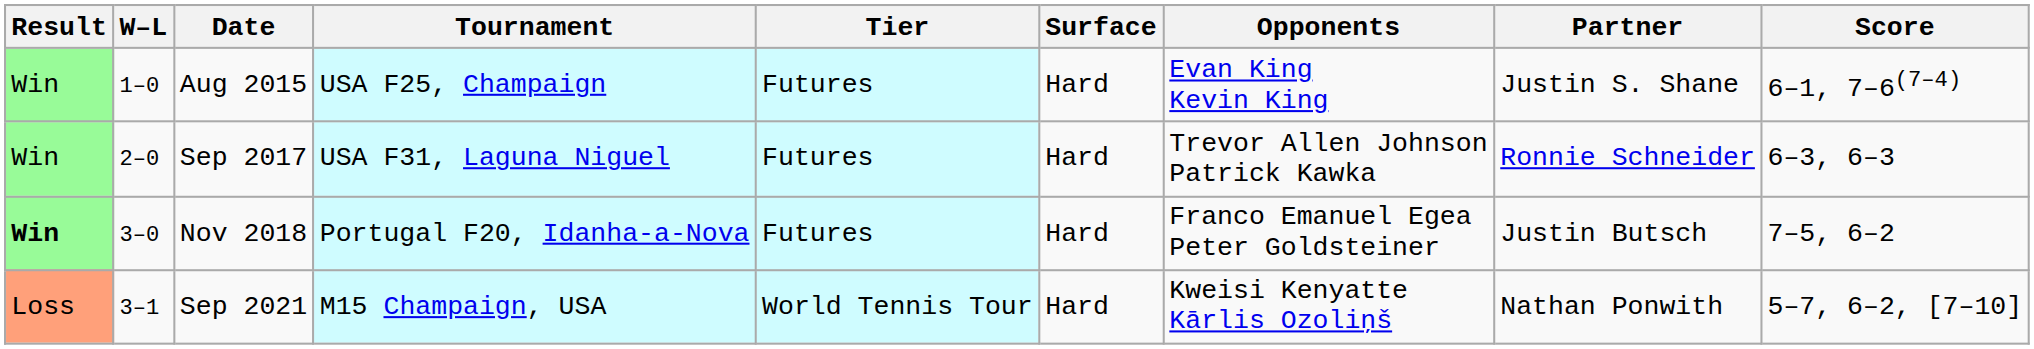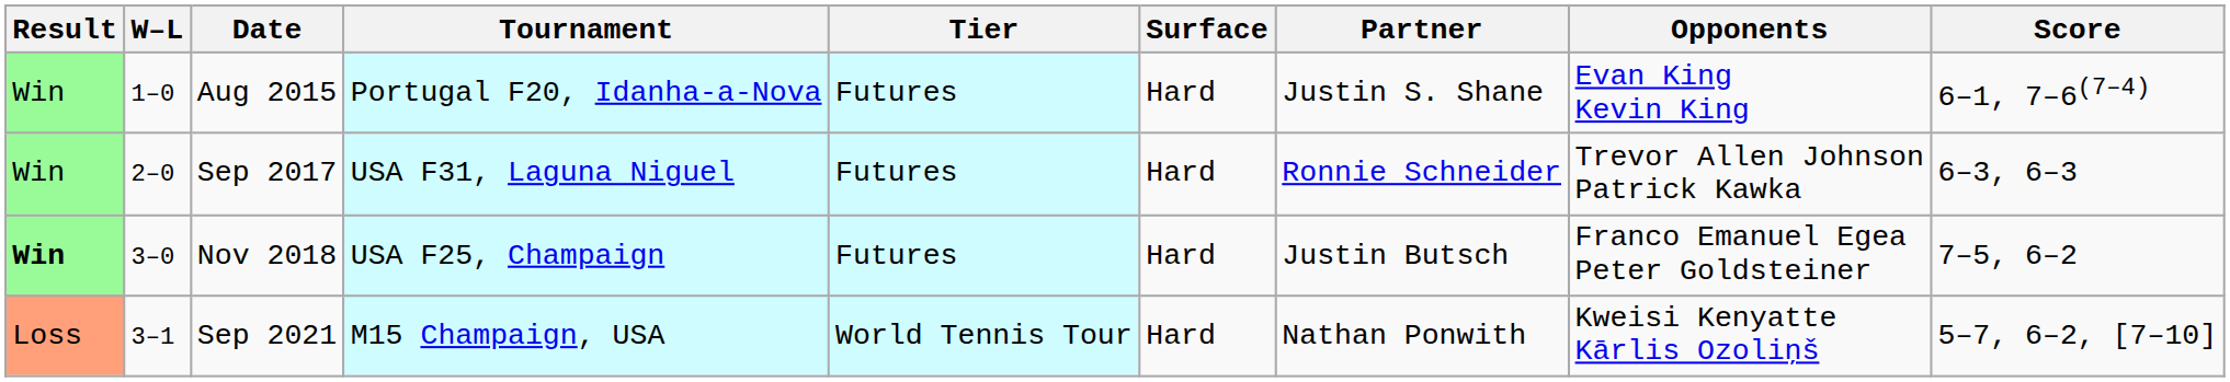columns swapped: Partner <-> Opponents
Aug 2015 | Tournament: USA F25, Champaign -> Portugal F20, Idanha-a-Nova
Nov 2018 | Tournament: Portugal F20, Idanha-a-Nova -> USA F25, Champaign
